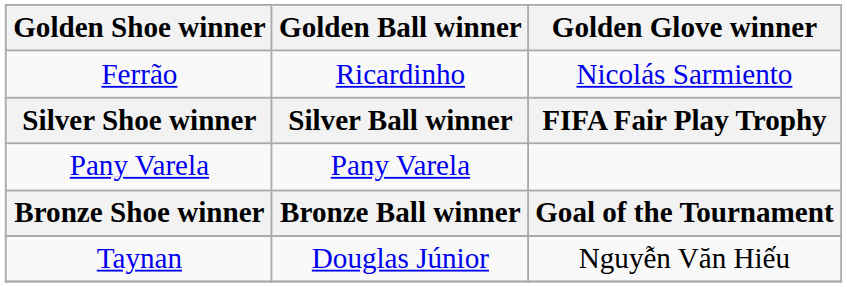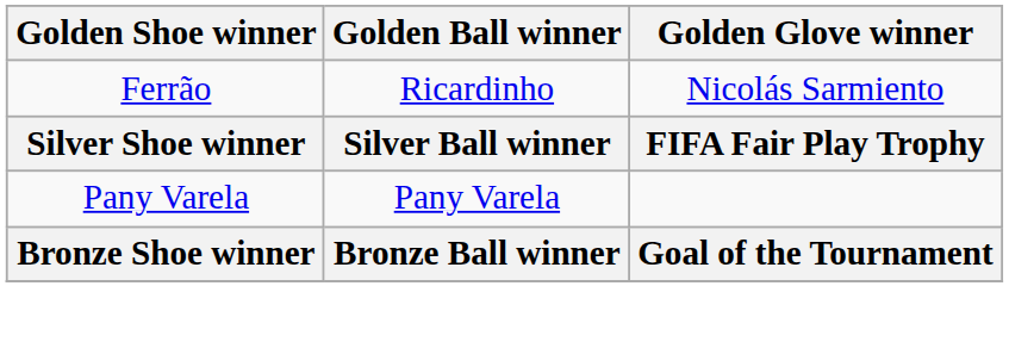- row: Taynan | Douglas Júnior | Nguyễn Văn Hiếu
